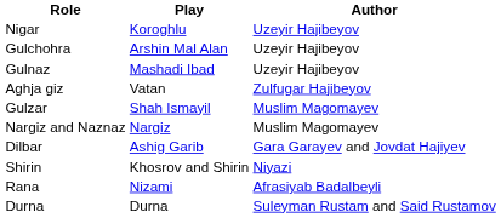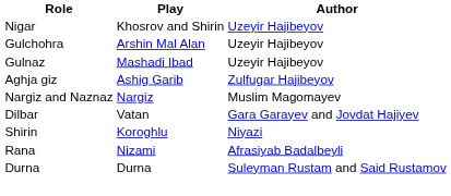Nigar | Play: Koroghlu -> Khosrov and Shirin
Aghja giz | Play: Vatan -> Ashig Garib
- row: Gulzar | Shah Ismayil | Muslim Magomayev
Dilbar | Play: Ashig Garib -> Vatan
Shirin | Play: Khosrov and Shirin -> Koroghlu
